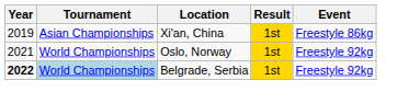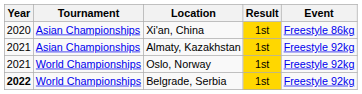Xi'an, China | Year: 2019 -> 2020
+ row: 2021 | Asian Championships | Almaty, Kazakhstan | 1st | Freestyle 92kg
Belgrade, Serbia | Tournament: lightblue background -> no background
